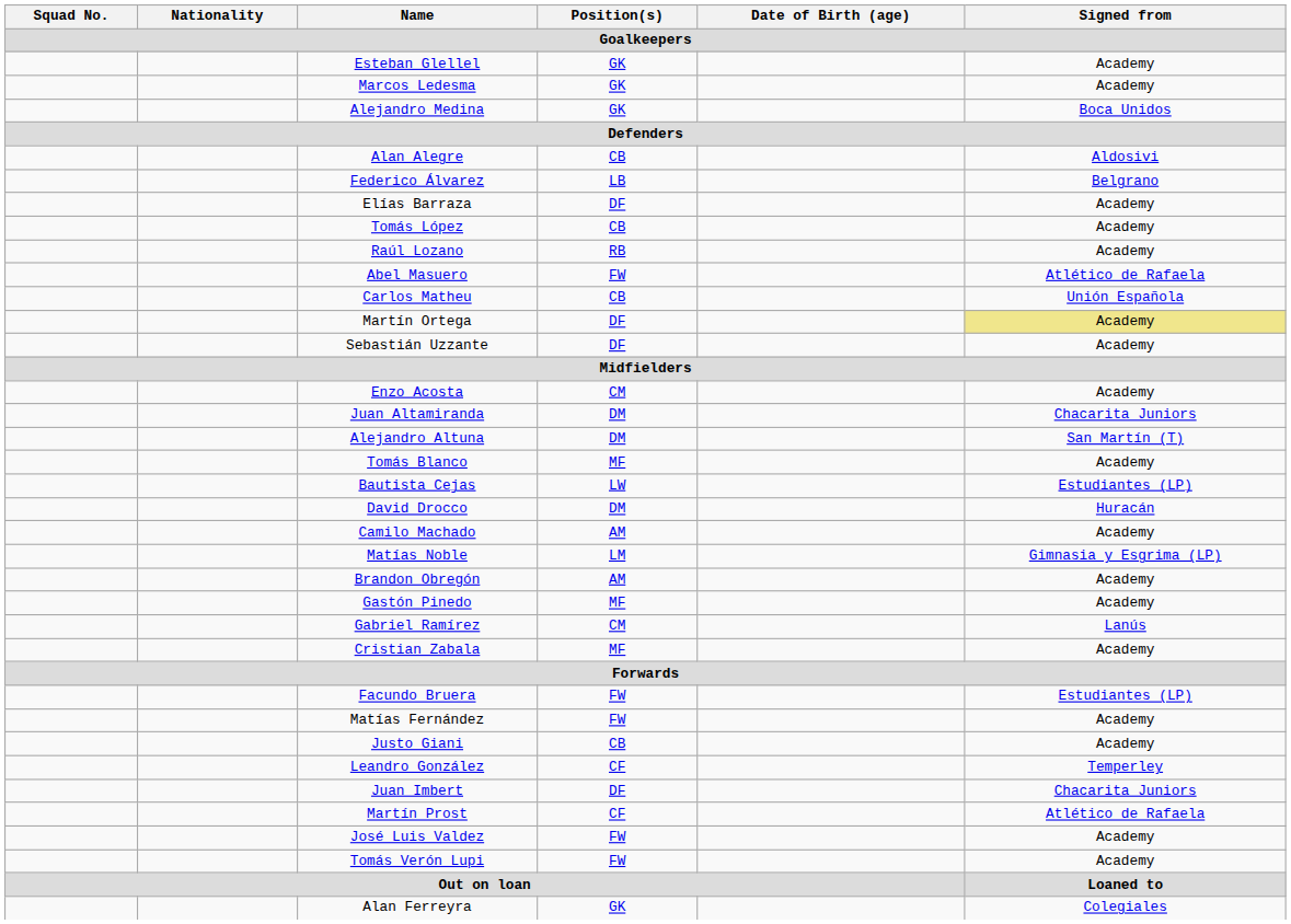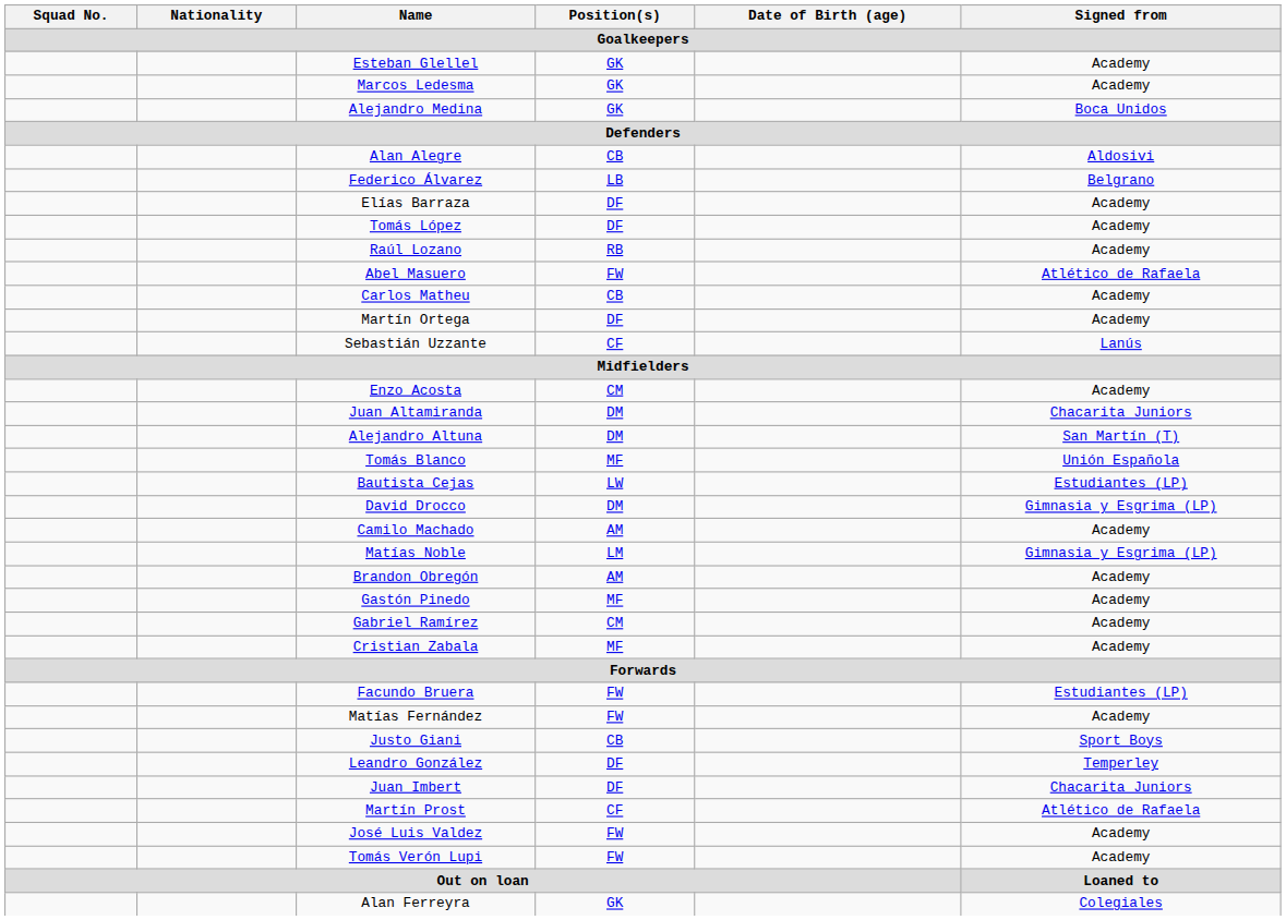Tomás López | Position(s) / Goalkeepers: CB -> DF
Carlos Matheu | Signed from / Goalkeepers: Unión Española -> Academy
Martín Ortega | Signed from / Goalkeepers: khaki background -> no background
Sebastián Uzzante | Position(s) / Goalkeepers: DF -> CF
Sebastián Uzzante | Signed from / Goalkeepers: Academy -> Lanús
Tomás Blanco | Signed from / Goalkeepers: Academy -> Unión Española
David Drocco | Signed from / Goalkeepers: Huracán -> Gimnasia y Esgrima (LP)
Gabriel Ramírez | Signed from / Goalkeepers: Lanús -> Academy
Justo Giani | Signed from / Goalkeepers: Academy -> Sport Boys
Leandro González | Position(s) / Goalkeepers: CF -> DF
